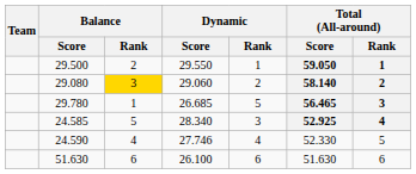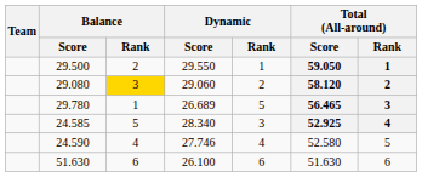29.080 | Total (All-around) / Score: 58.140 -> 58.120
29.780 | Dynamic / Score: 26.685 -> 26.689
24.590 | Total (All-around) / Score: 52.330 -> 52.580
